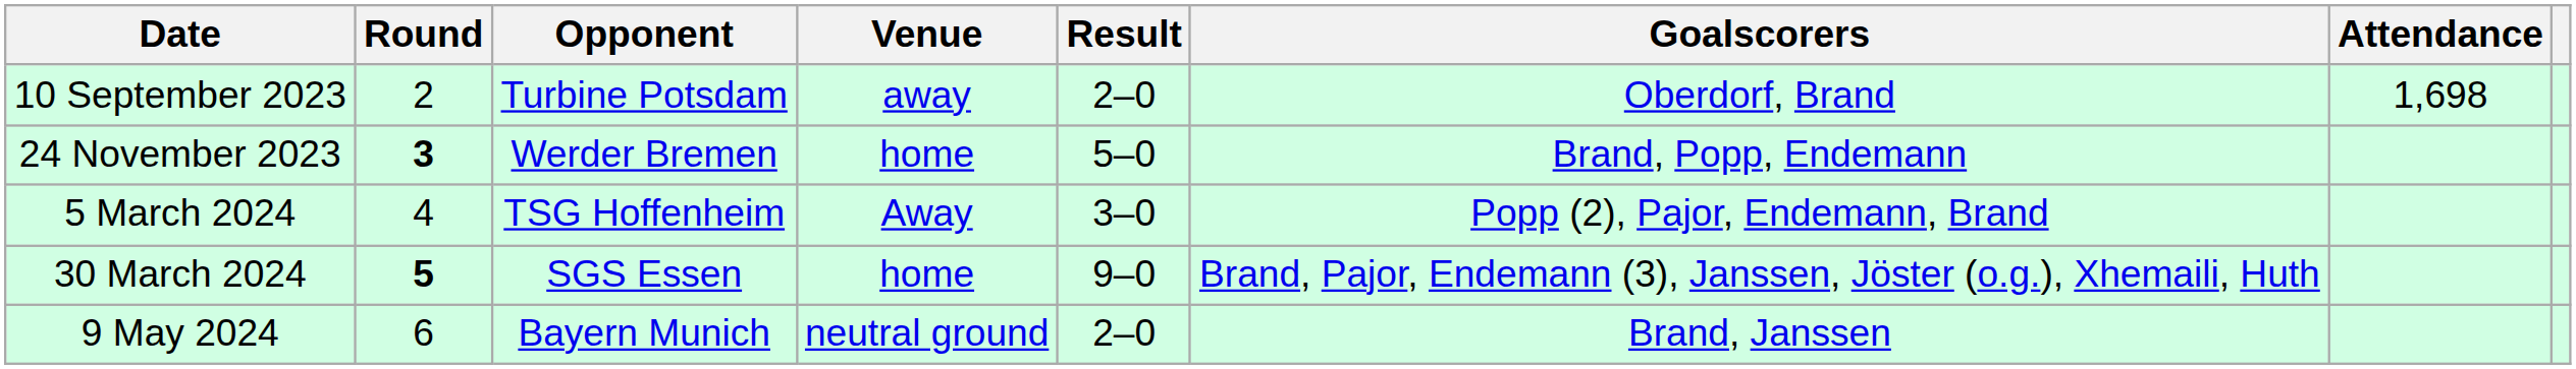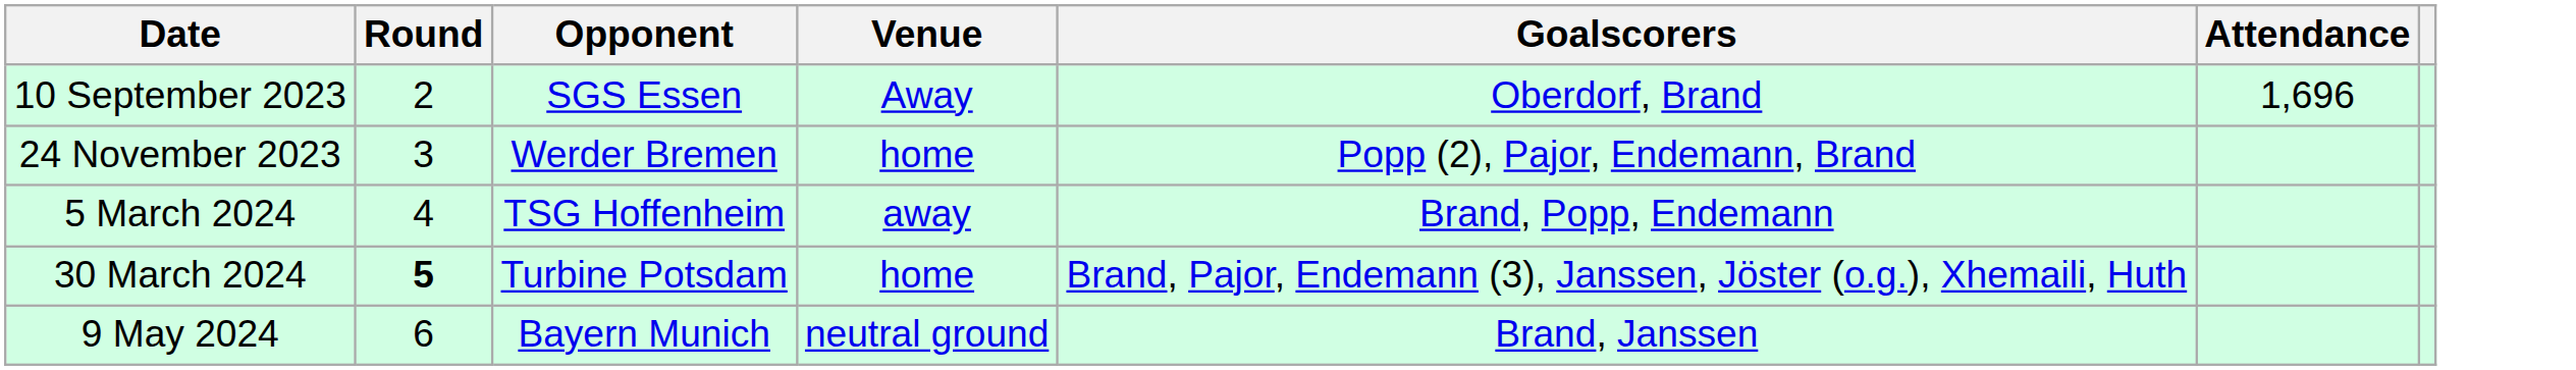- column: Result | 2–0 | 5–0 | 3–0 | 9–0 | 2–0
10 September 2023 | Opponent: Turbine Potsdam -> SGS Essen
10 September 2023 | Venue: away -> Away
10 September 2023 | Attendance: 1,698 -> 1,696
24 November 2023 | Round: bold -> normal
24 November 2023 | Goalscorers: Brand, Popp, Endemann -> Popp (2), Pajor, Endemann, Brand
5 March 2024 | Venue: Away -> away
5 March 2024 | Goalscorers: Popp (2), Pajor, Endemann, Brand -> Brand, Popp, Endemann
30 March 2024 | Opponent: SGS Essen -> Turbine Potsdam
